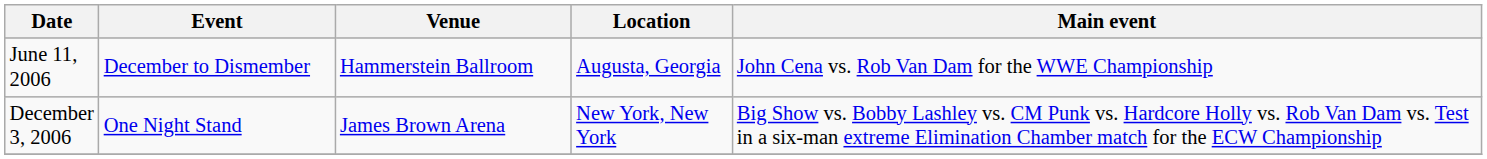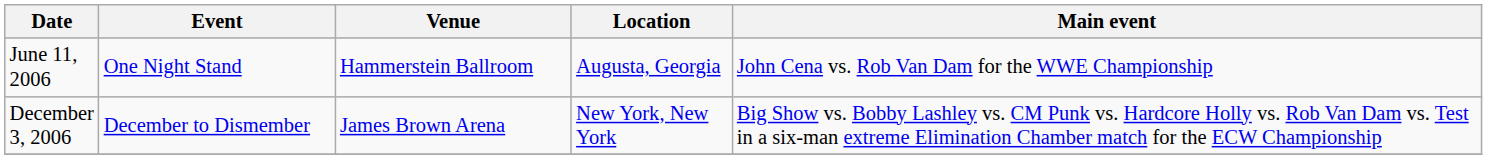June 11, 2006 | Event: December to Dismember -> One Night Stand
December 3, 2006 | Event: One Night Stand -> December to Dismember
